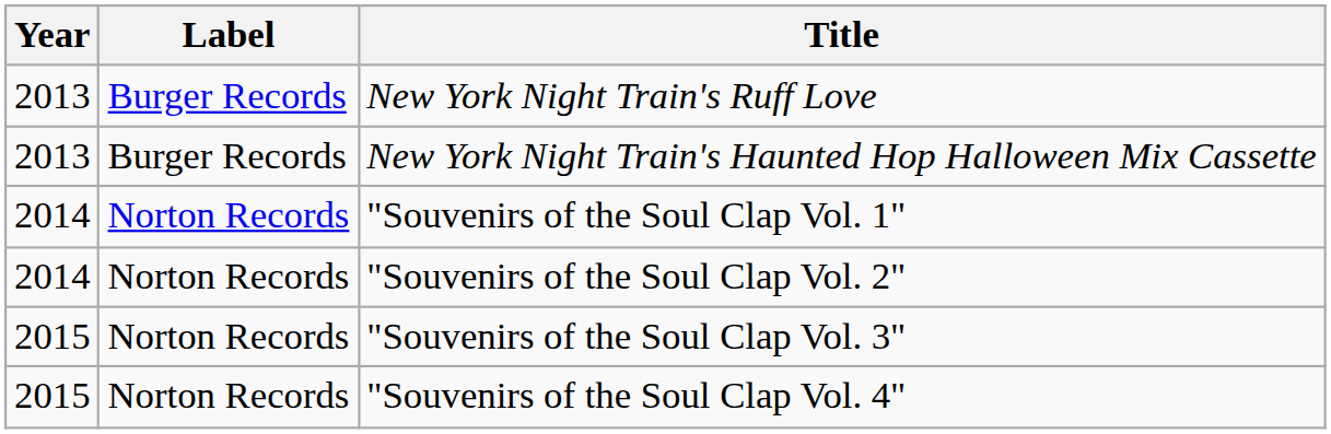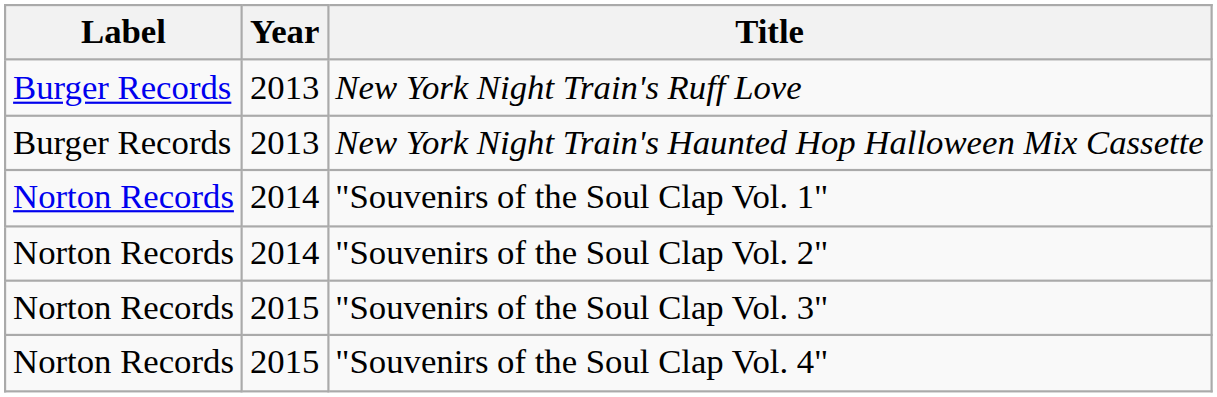columns swapped: Year <-> Label
